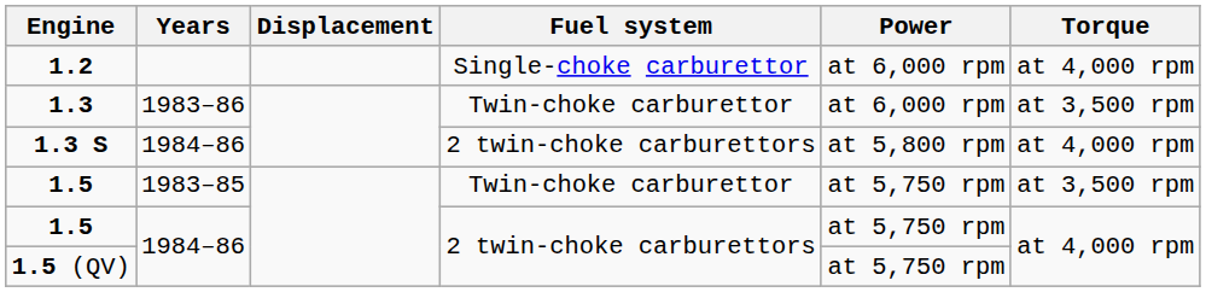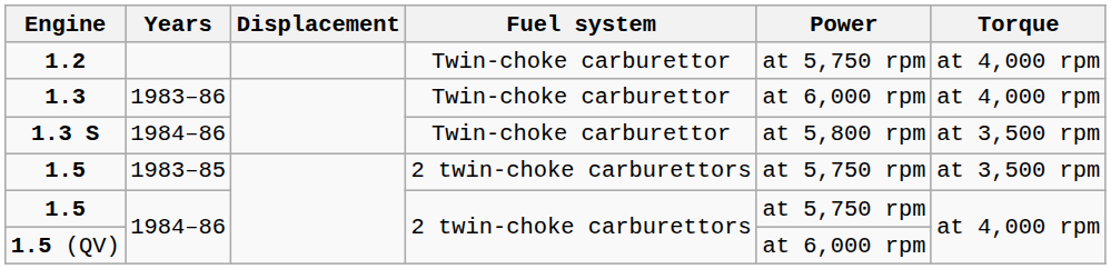1.2 | Fuel system: Single-choke carburettor -> Twin-choke carburettor
1.2 | Power: at 6,000 rpm -> at 5,750 rpm
1.3 | Torque: at 3,500 rpm -> at 4,000 rpm
1.3 S | Fuel system: 2 twin-choke carburettors -> Twin-choke carburettor
1.3 S | Torque: at 4,000 rpm -> at 3,500 rpm
1.5 / 1983–85 | Fuel system: Twin-choke carburettor -> 2 twin-choke carburettors
1.5 (QV) | Power: at 5,750 rpm -> at 6,000 rpm
